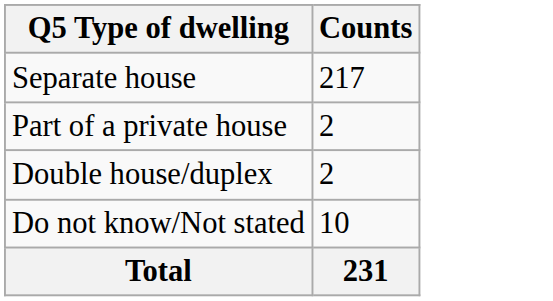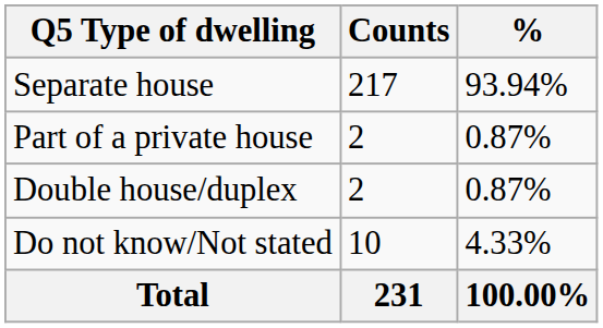+ column: % | 93.94% | 0.87% | 0.87% | 4.33% | 100.00%
